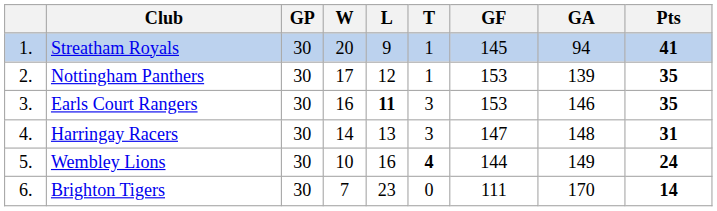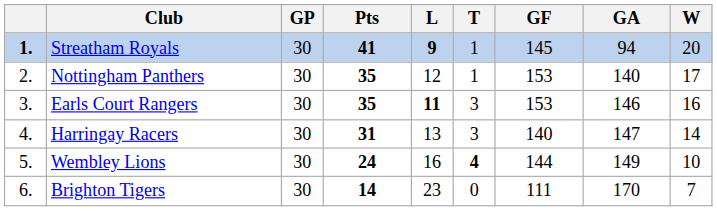columns swapped: W <-> Pts
Streatham Royals | column 1: normal -> bold
Streatham Royals | L: normal -> bold
Nottingham Panthers | GA: 139 -> 140
Harringay Racers | GF: 147 -> 140
Harringay Racers | GA: 148 -> 147
